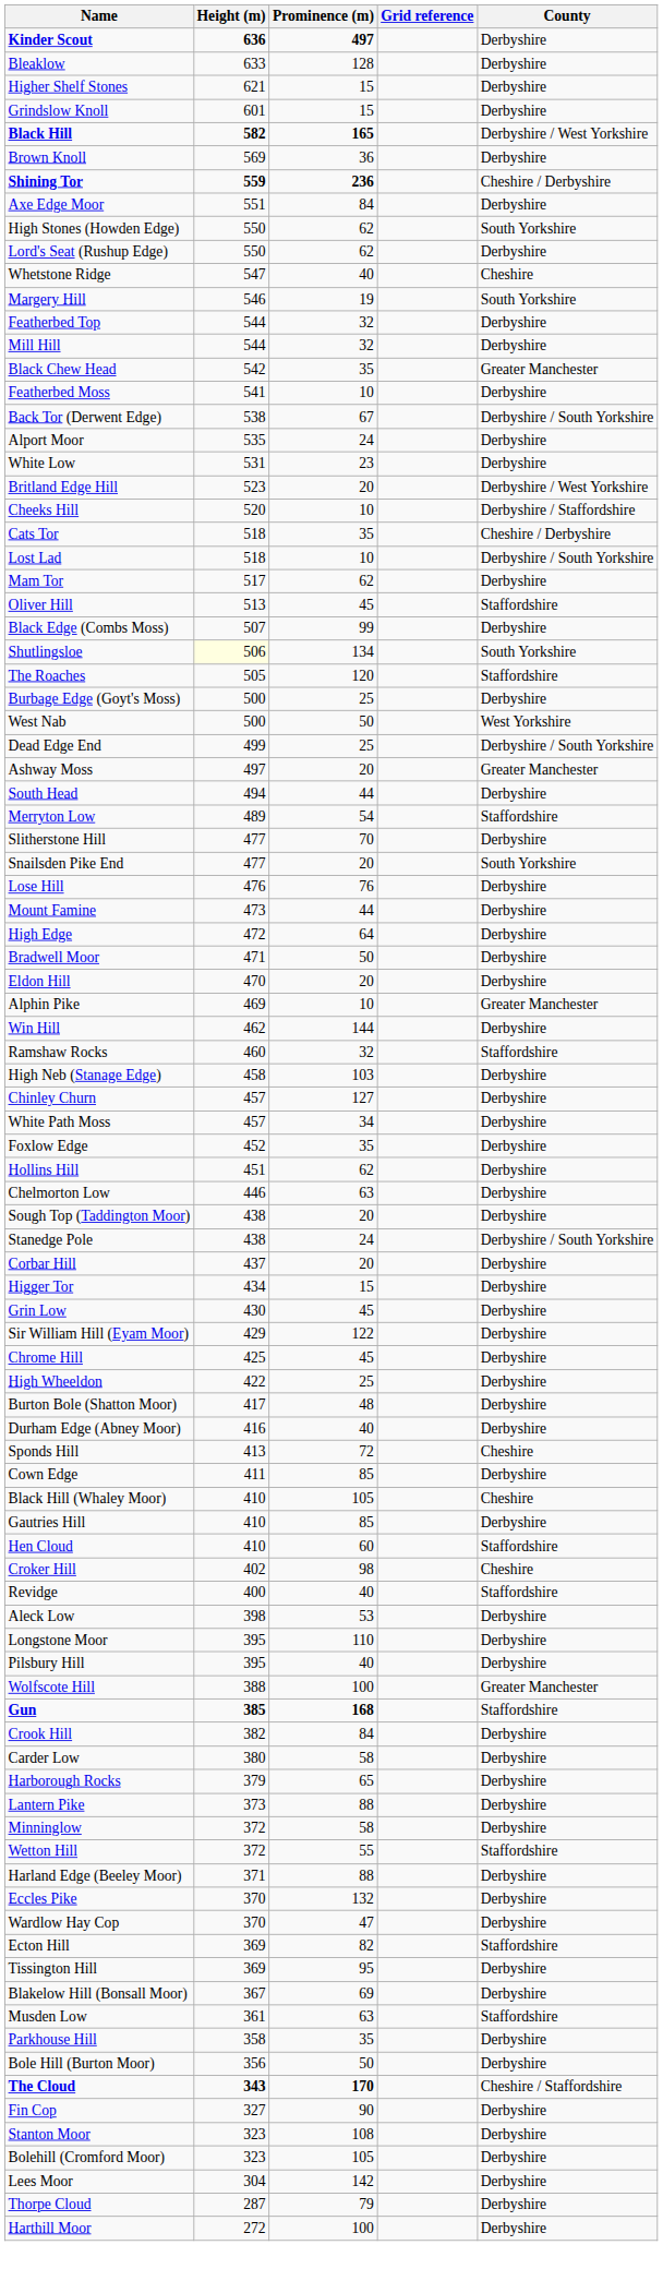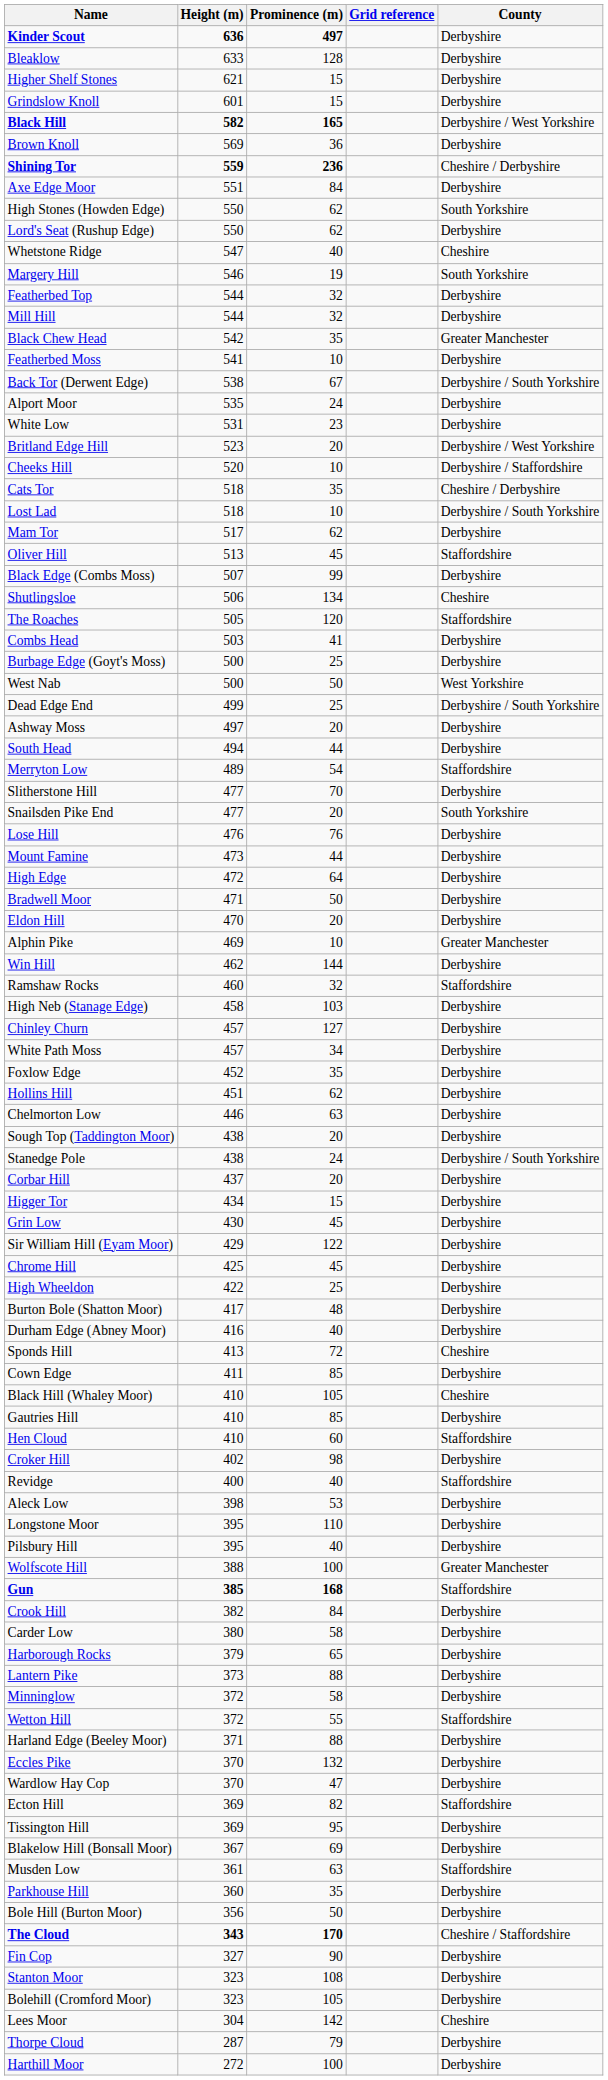Shutlingsloe | Height (m): lightyellow background -> no background
Shutlingsloe | County: South Yorkshire -> Cheshire
+ row: Combs Head | 503 | 41 | Derbyshire
Ashway Moss | County: Greater Manchester -> Derbyshire
Croker Hill | County: Cheshire -> Derbyshire
Parkhouse Hill | Height (m): 358 -> 360
Lees Moor | County: Derbyshire -> Cheshire
